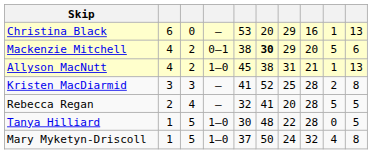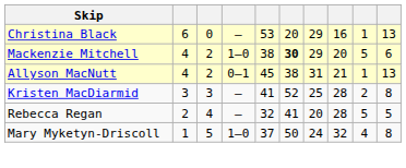Mackenzie Mitchell | column 4: 0–1 -> 1–0
Allyson MacNutt | column 4: 1–0 -> 0–1
- row: Tanya Hilliard | 1 | 5 | 1–0 | 30 | 48 | 22 | 28 | 0 | 5
